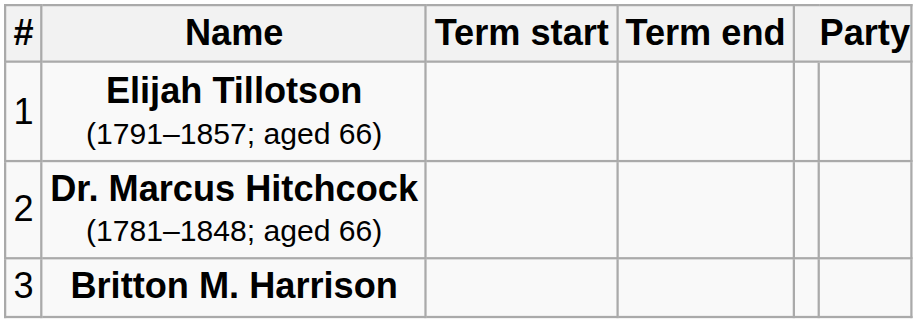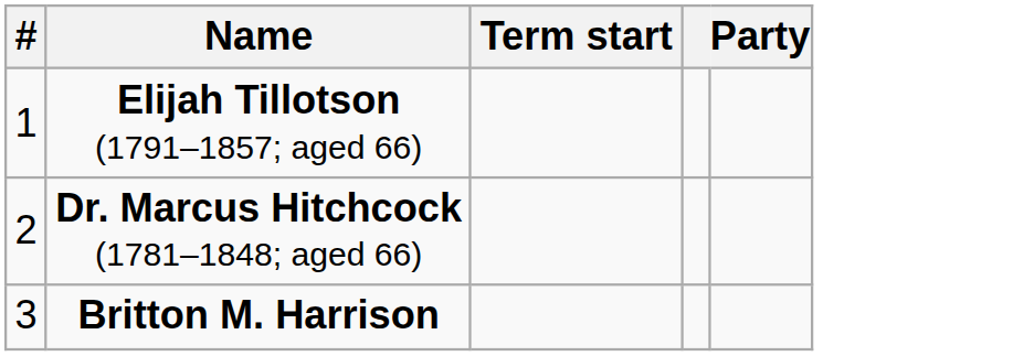- column: Term end
